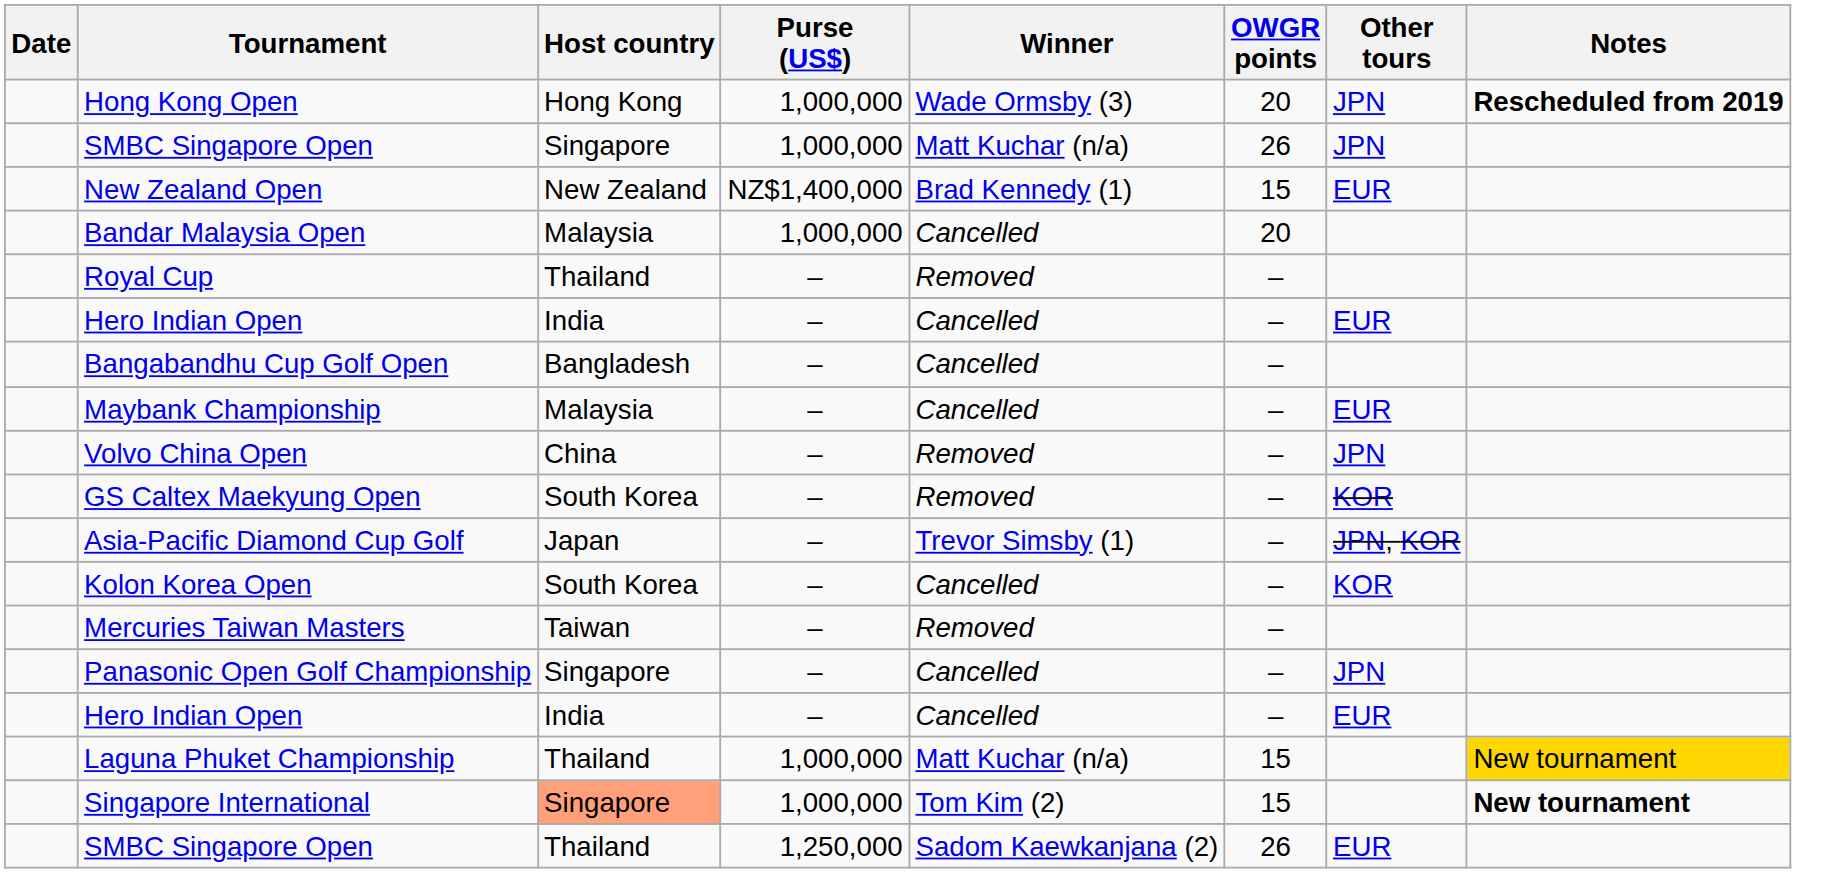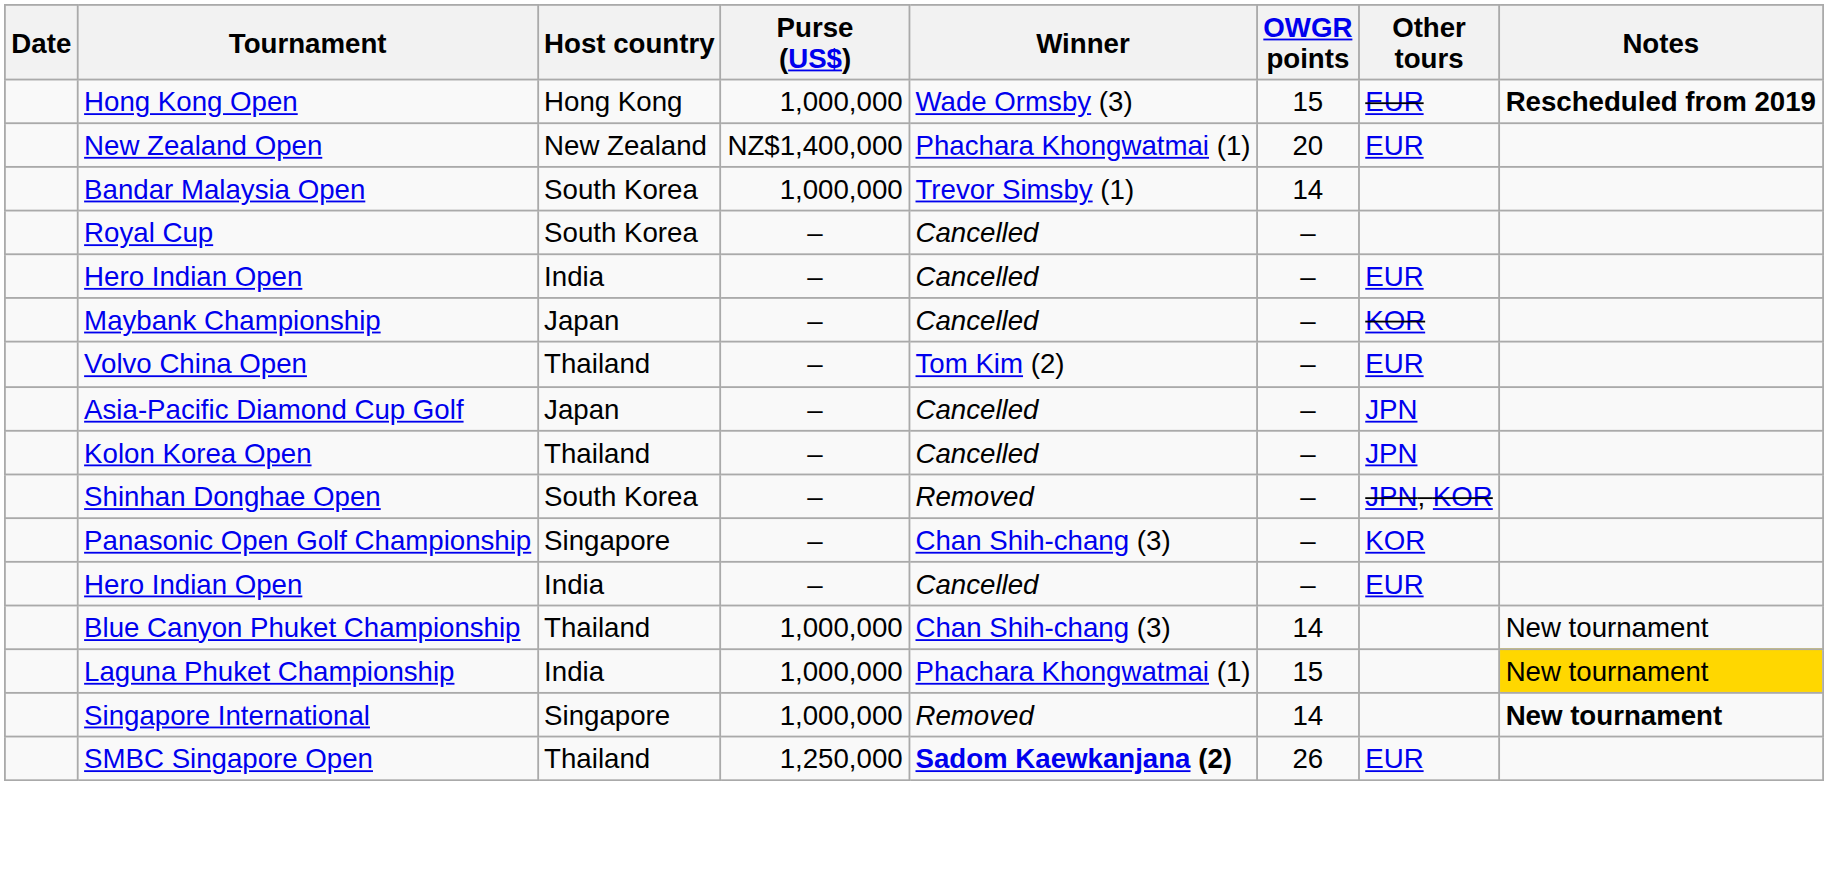Hong Kong Open | OWGR points: 20 -> 15
Hong Kong Open | Other tours: JPN -> EUR
- row: SMBC Singapore Open | Singapore | 1,000,000 | Matt Kuchar (n/a) | 26 | JPN
New Zealand Open | Winner: Brad Kennedy (1) -> Phachara Khongwatmai (1)
New Zealand Open | OWGR points: 15 -> 20
Bandar Malaysia Open | Host country: Malaysia -> South Korea
Bandar Malaysia Open | Winner: Cancelled -> Trevor Simsby (1)
Bandar Malaysia Open | OWGR points: 20 -> 14
Royal Cup | Host country: Thailand -> South Korea
Royal Cup | Winner: Removed -> Cancelled
- row: Bangabandhu Cup Golf Open | Bangladesh | – | Cancelled | –
Maybank Championship | Host country: Malaysia -> Japan
Maybank Championship | Other tours: EUR -> KOR
Volvo China Open | Host country: China -> Thailand
Volvo China Open | Winner: Removed -> Tom Kim (2)
Volvo China Open | Other tours: JPN -> EUR
- row: GS Caltex Maekyung Open | South Korea | – | Removed | – | KOR
Asia-Pacific Diamond Cup Golf | Winner: Trevor Simsby (1) -> Cancelled
Asia-Pacific Diamond Cup Golf | Other tours: JPN, KOR -> JPN
Kolon Korea Open | Host country: South Korea -> Thailand
Kolon Korea Open | Other tours: KOR -> JPN
+ row: Shinhan Donghae Open | South Korea | – | Removed | – | JPN, KOR
- row: Mercuries Taiwan Masters | Taiwan | – | Removed | –
Panasonic Open Golf Championship | Winner: Cancelled -> Chan Shih-chang (3)
Panasonic Open Golf Championship | Other tours: JPN -> KOR
+ row: Blue Canyon Phuket Championship | Thailand | 1,000,000 | Chan Shih-chang (3) | 14 | New tournament
Laguna Phuket Championship | Host country: Thailand -> India
Laguna Phuket Championship | Winner: Matt Kuchar (n/a) -> Phachara Khongwatmai (1)
Singapore International | Host country: lightsalmon background -> no background
Singapore International | Winner: Tom Kim (2) -> Removed
Singapore International | OWGR points: 15 -> 14
SMBC Singapore Open / 1,250,000 | Winner: normal -> bold
